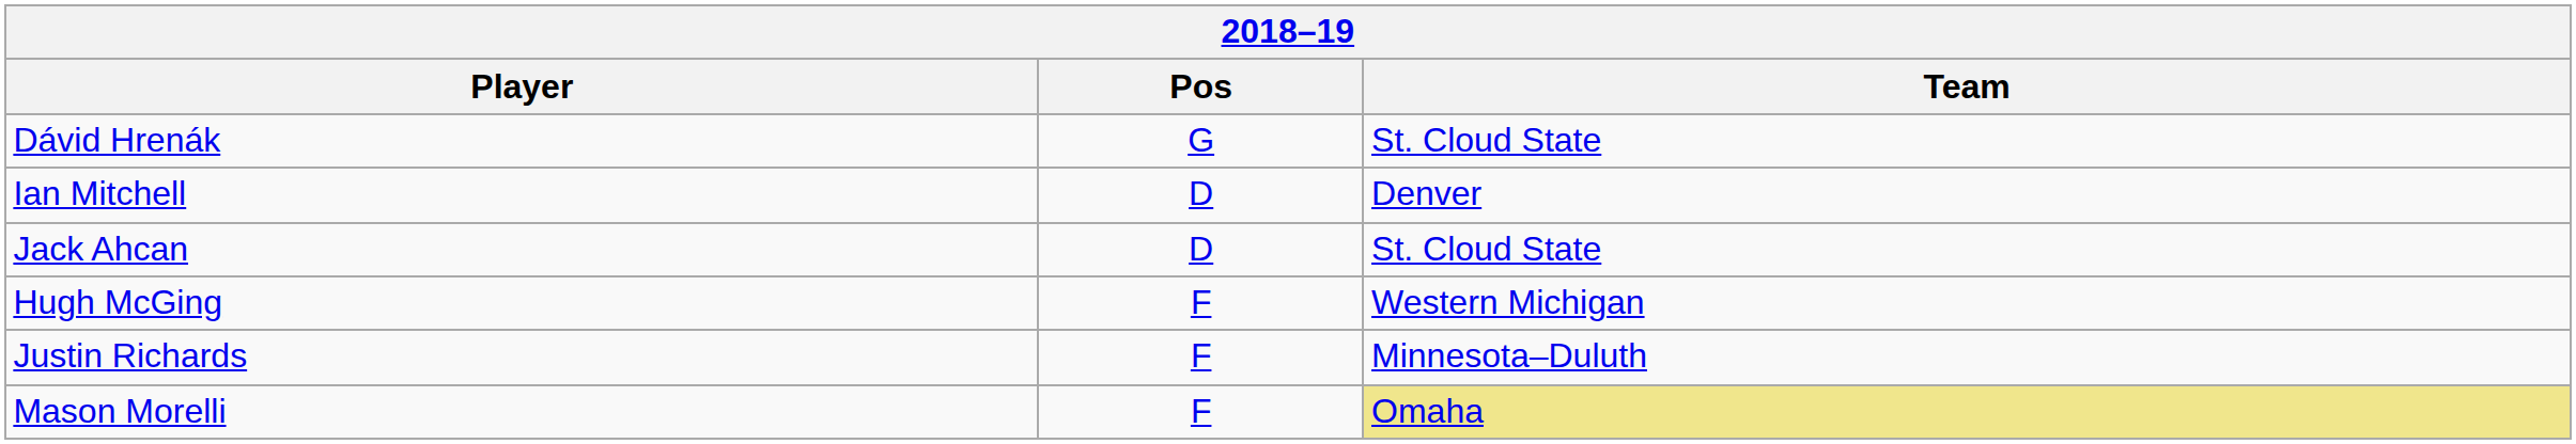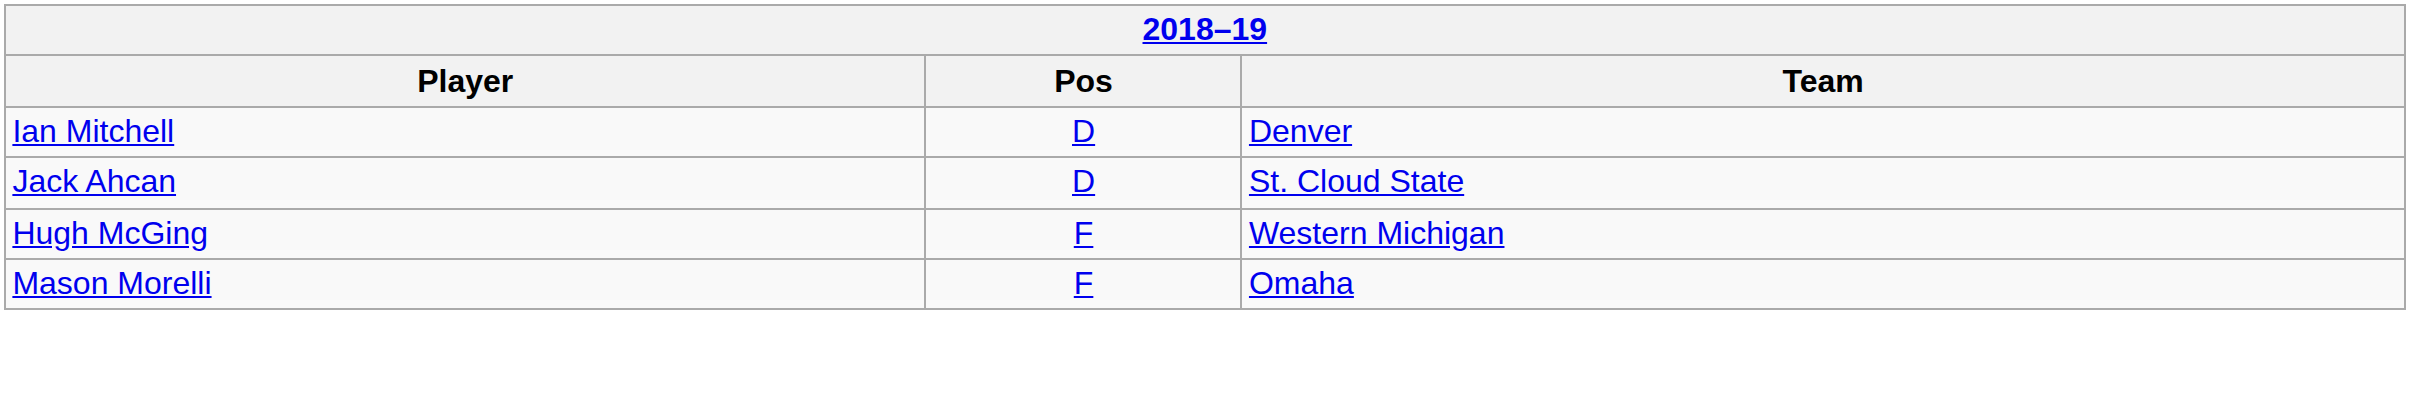- row: Dávid Hrenák | G | St. Cloud State
- row: Justin Richards | F | Minnesota–Duluth
Mason Morelli | Team: khaki background -> no background
